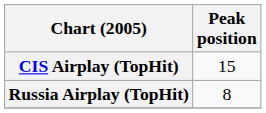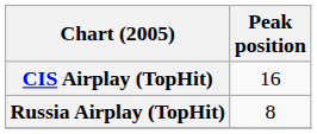CIS Airplay (TopHit) | Peak position: 15 -> 16
